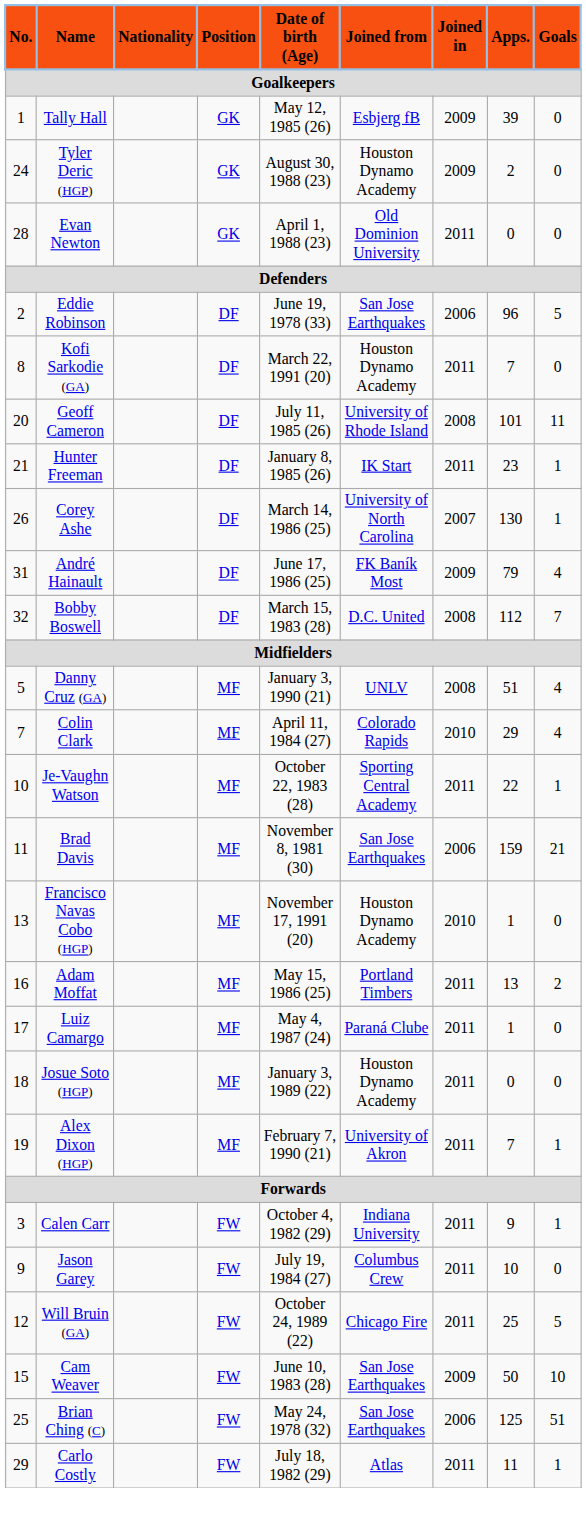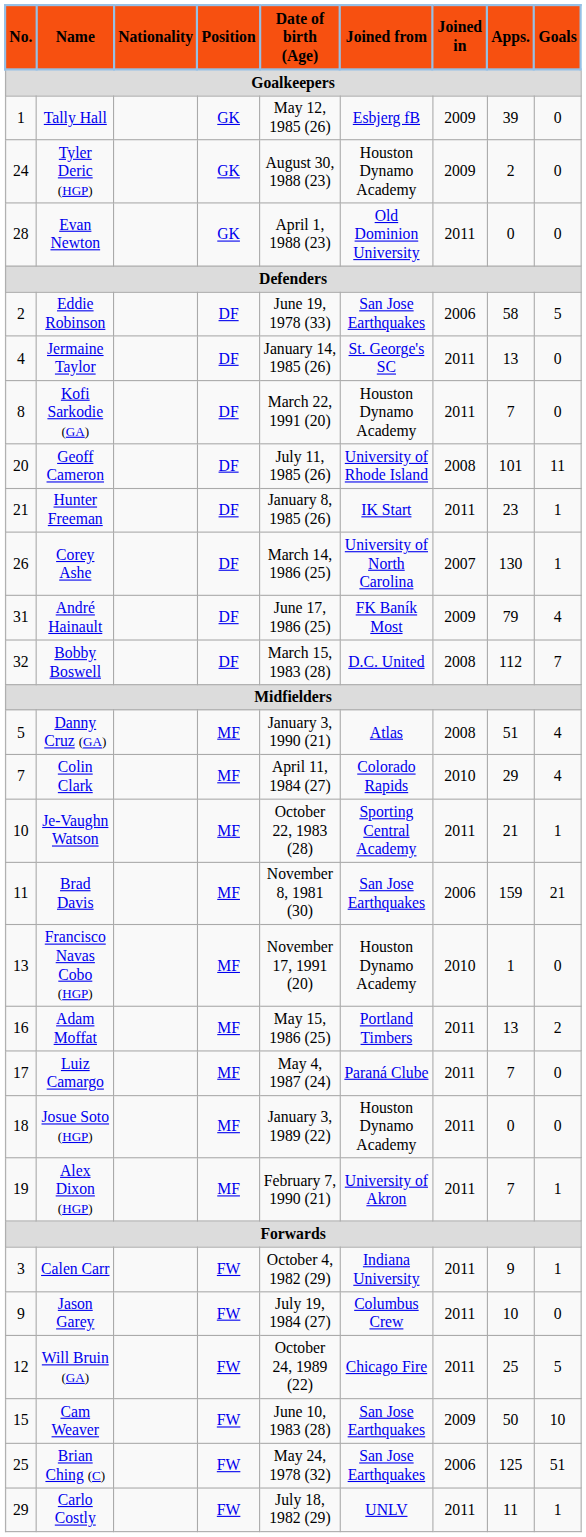Eddie Robinson | Apps.: 96 -> 58
+ row: 4 | Jermaine Taylor | DF | January 14, 1985 (26) | St. George's SC | 2011 | 13 | 0
Danny Cruz (GA) | Joined from: UNLV -> Atlas
Je-Vaughn Watson | Apps.: 22 -> 21
Luiz Camargo | Apps.: 1 -> 7
Carlo Costly | Joined from: Atlas -> UNLV
